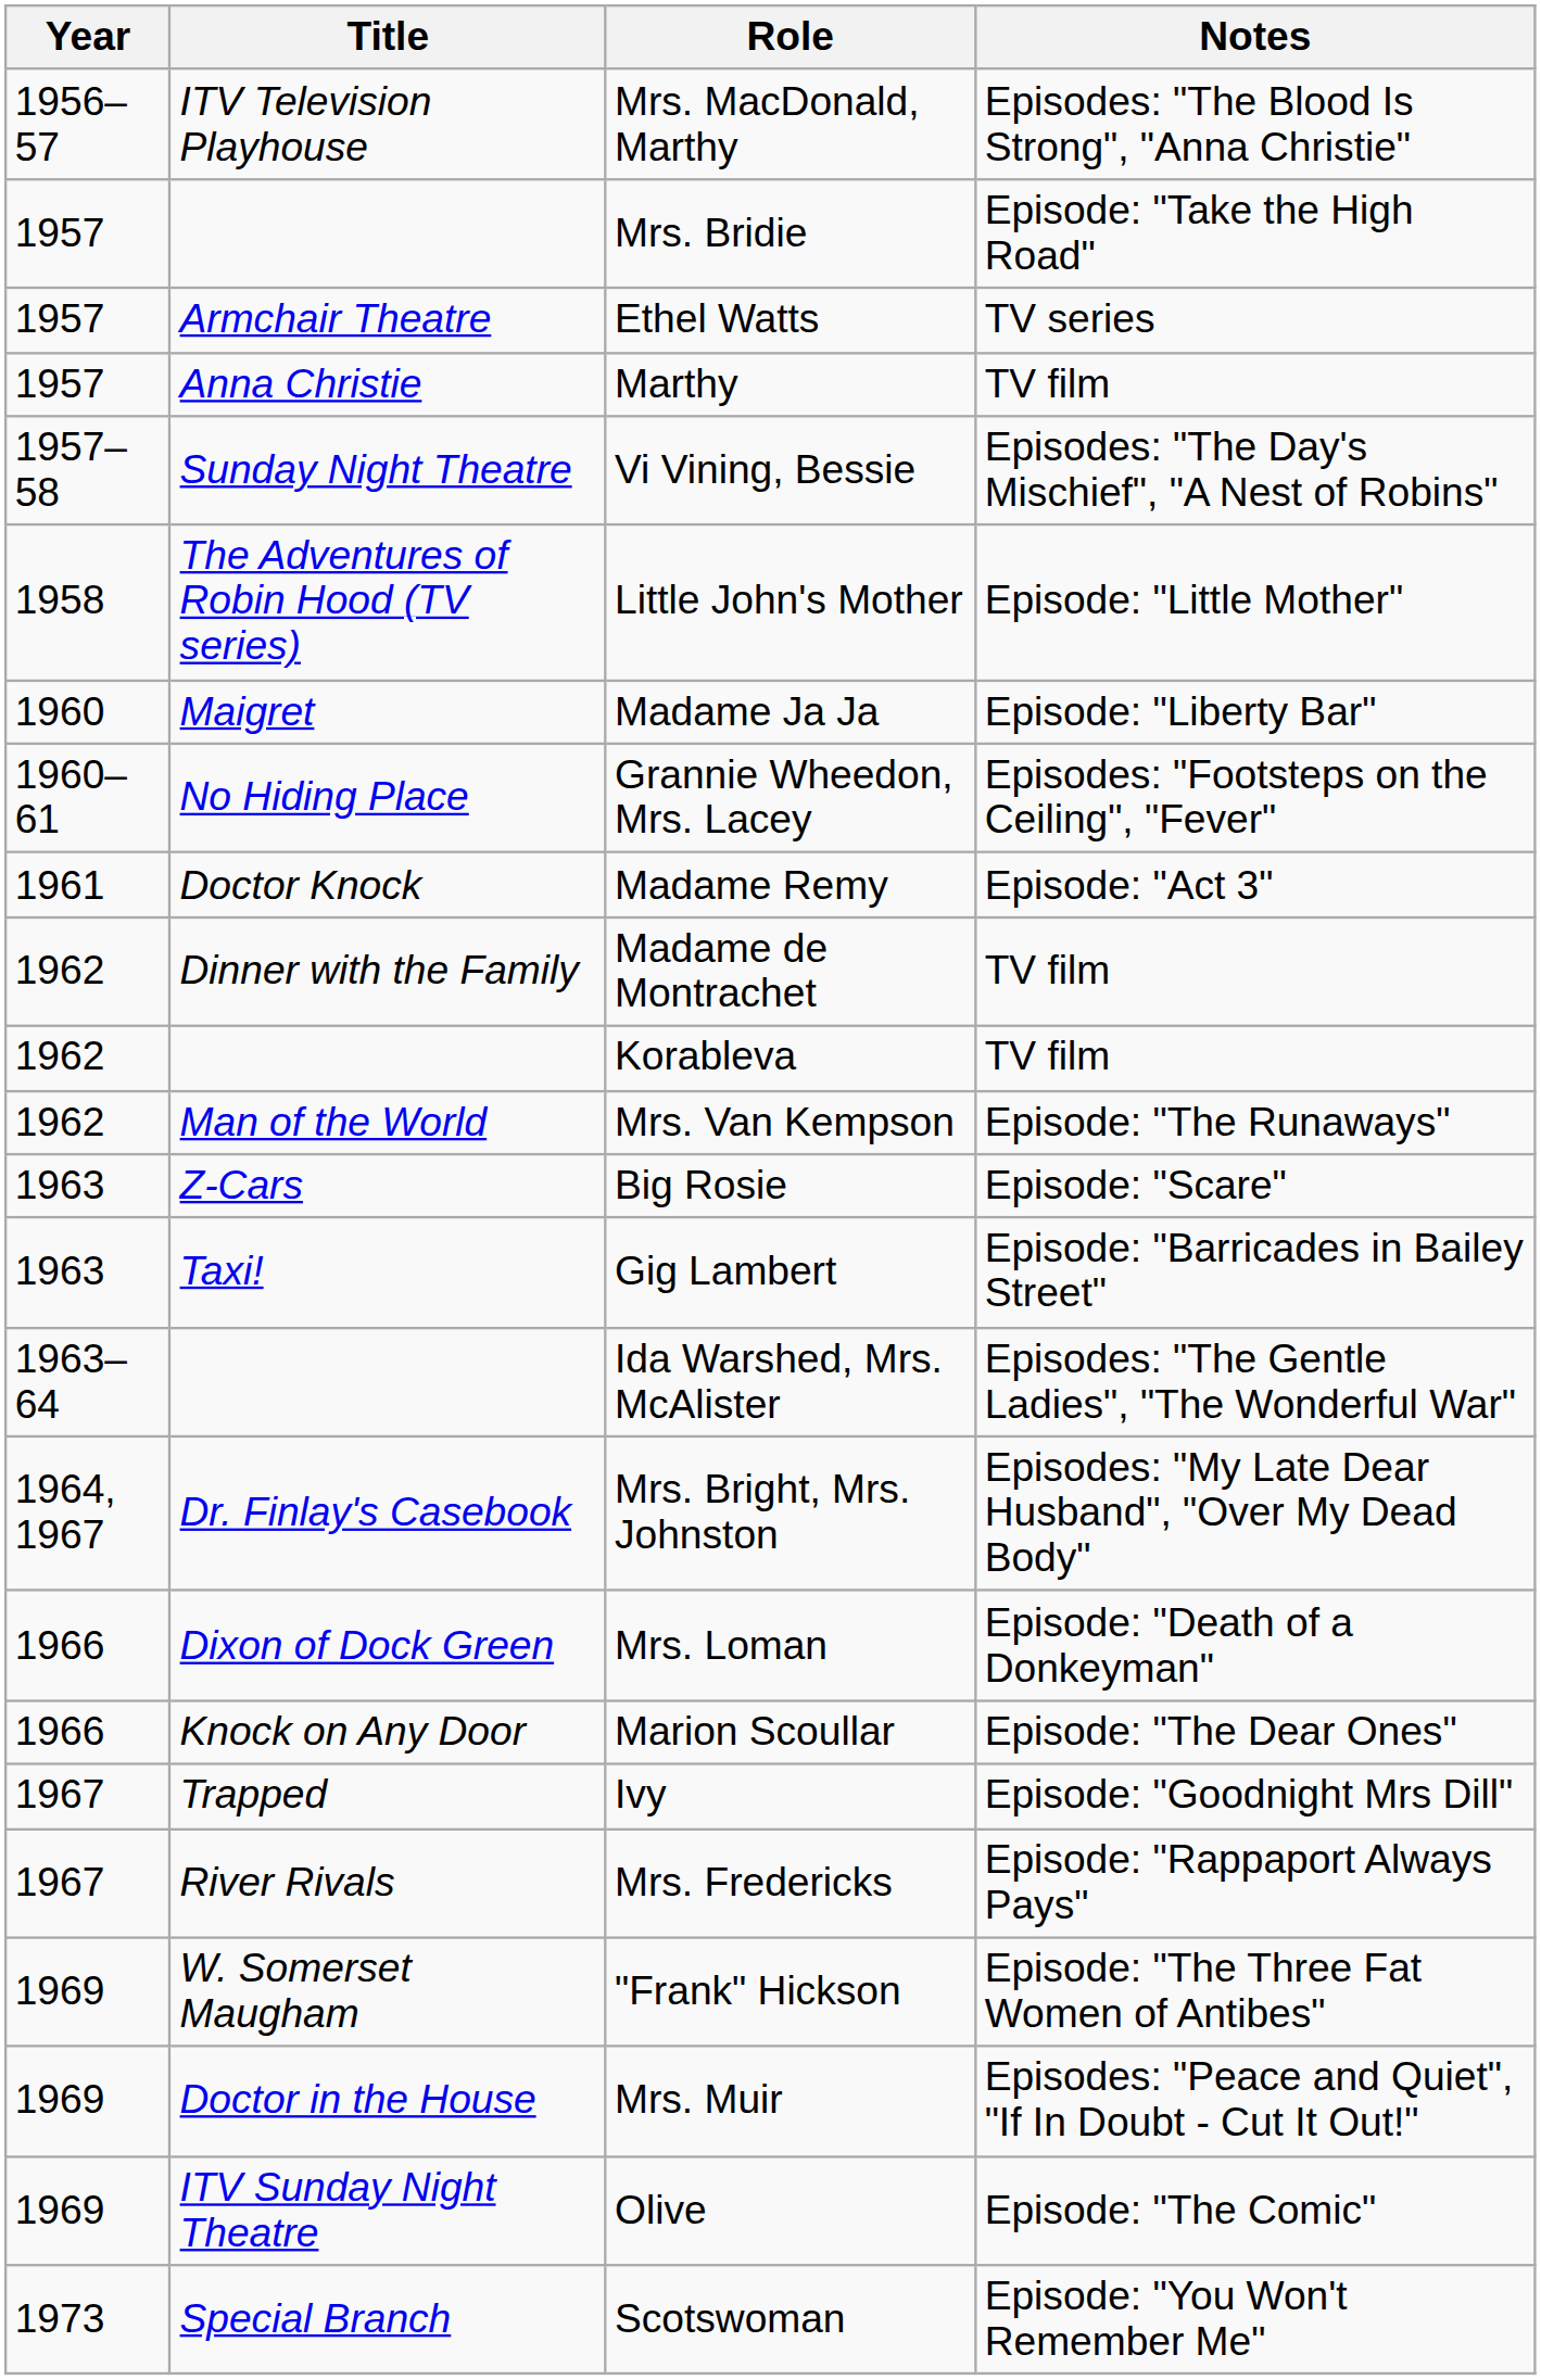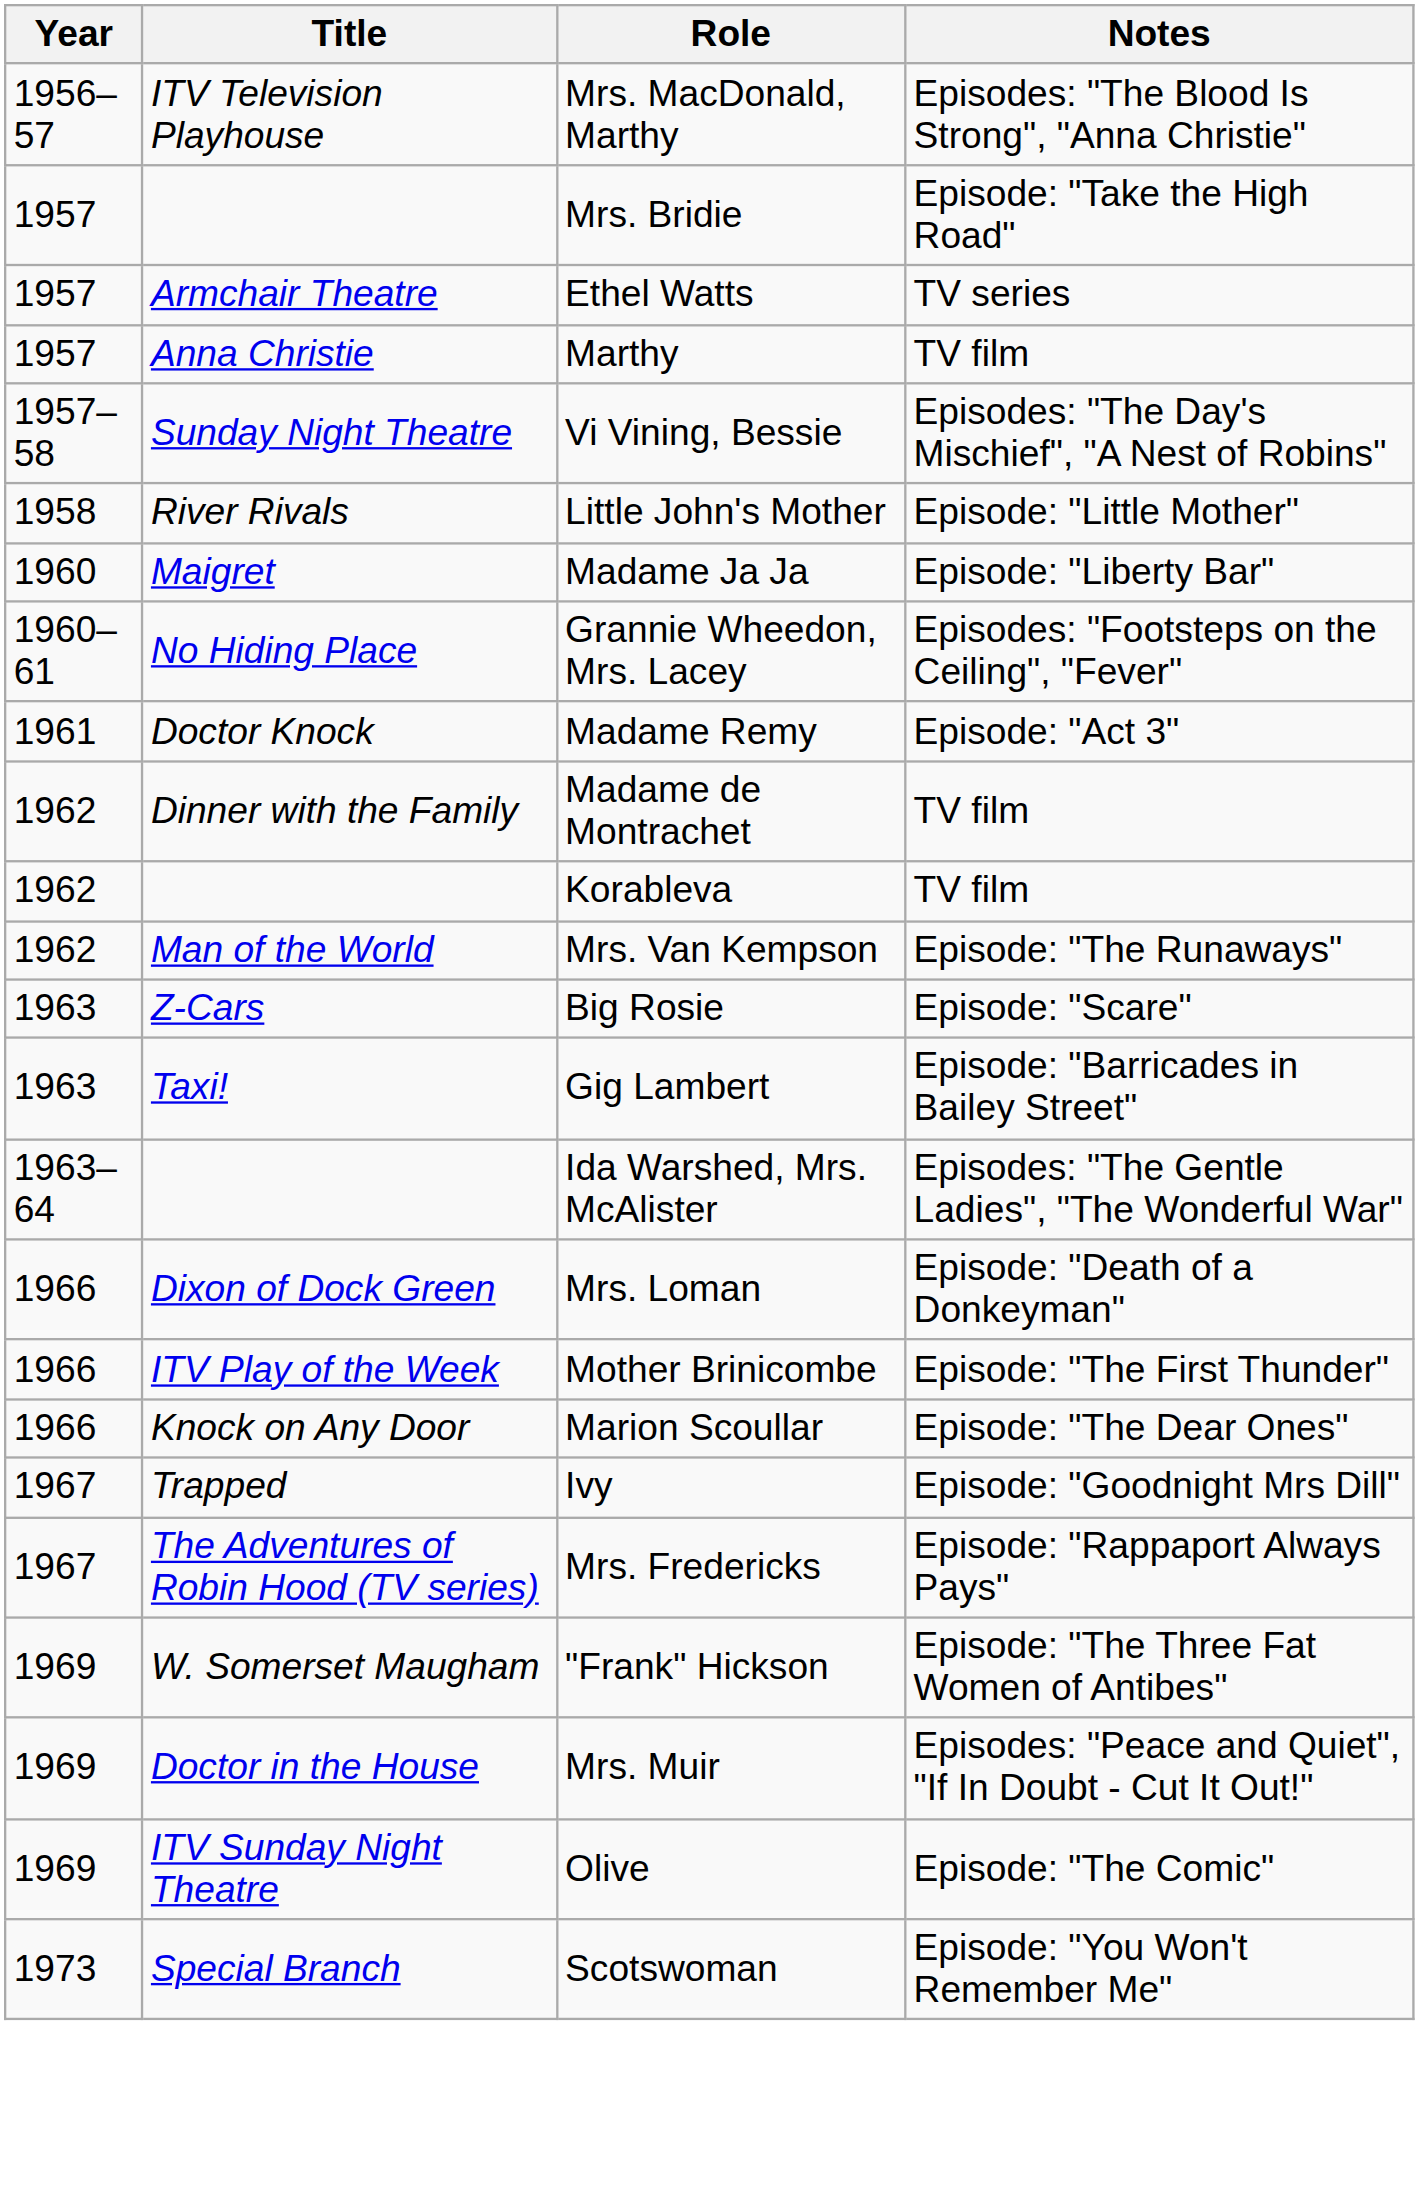Little John's Mother | Title: The Adventures of Robin Hood (TV series) -> River Rivals
- row: 1964, 1967 | Dr. Finlay's Casebook | Mrs. Bright, Mrs. Johnston | Episodes: "My Late Dear Husband", "Over My Dead Body"
+ row: 1966 | ITV Play of the Week | Mother Brinicombe | Episode: "The First Thunder"
Mrs. Fredericks | Title: River Rivals -> The Adventures of Robin Hood (TV series)
